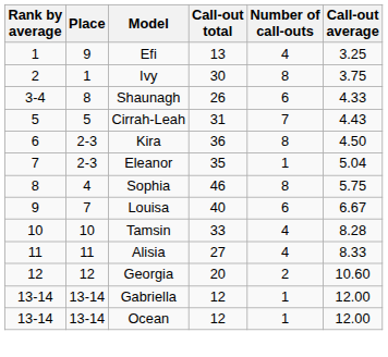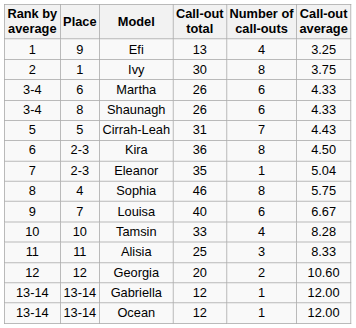+ row: 3-4 | 6 | Martha | 26 | 6 | 4.33
Alisia | Call-out total: 27 -> 25
Alisia | Number of call-outs: 4 -> 3
